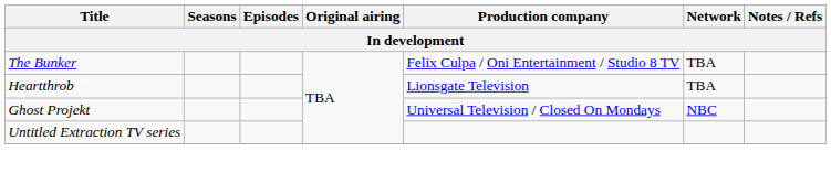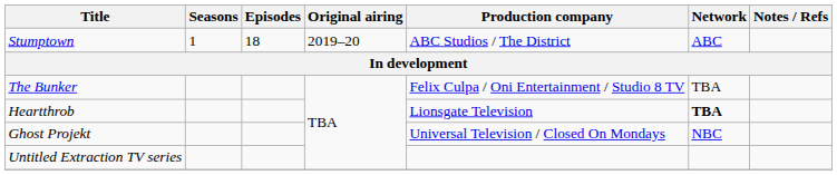+ row: Stumptown | 1 | 18 | 2019–20 | ABC Studios / The District | ABC
Heartthrob | Network: normal -> bold
